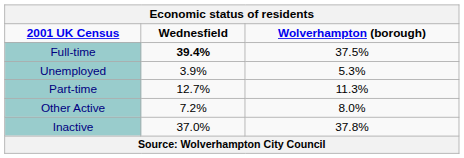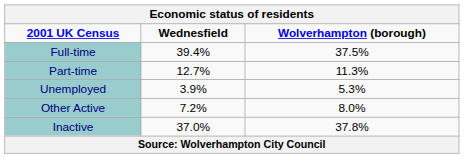Full-time | Wednesfield: bold -> normal
rows swapped: Part-time <-> Unemployed
